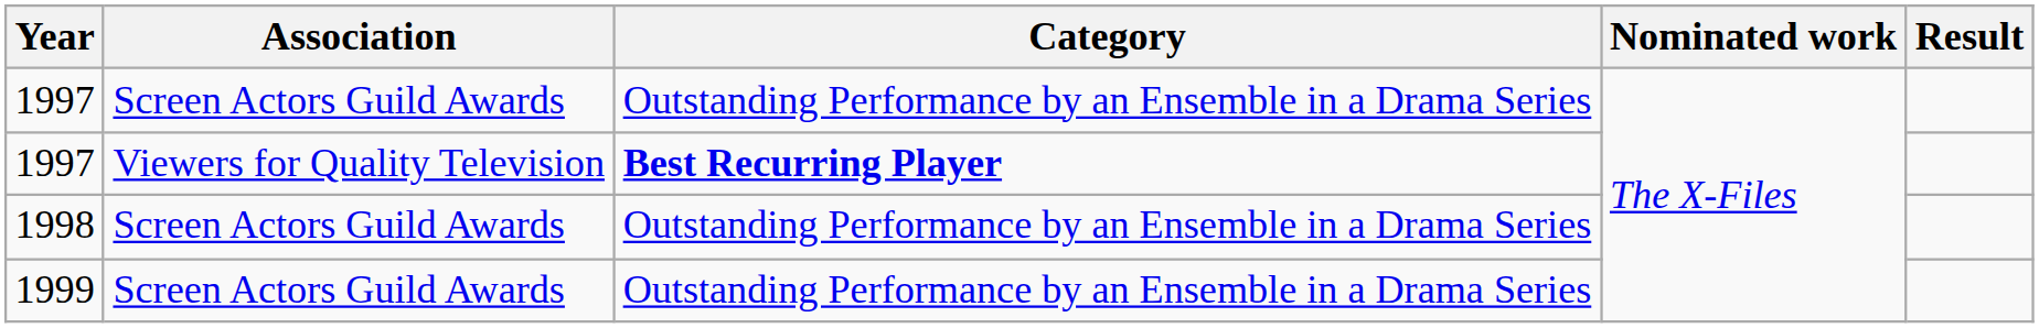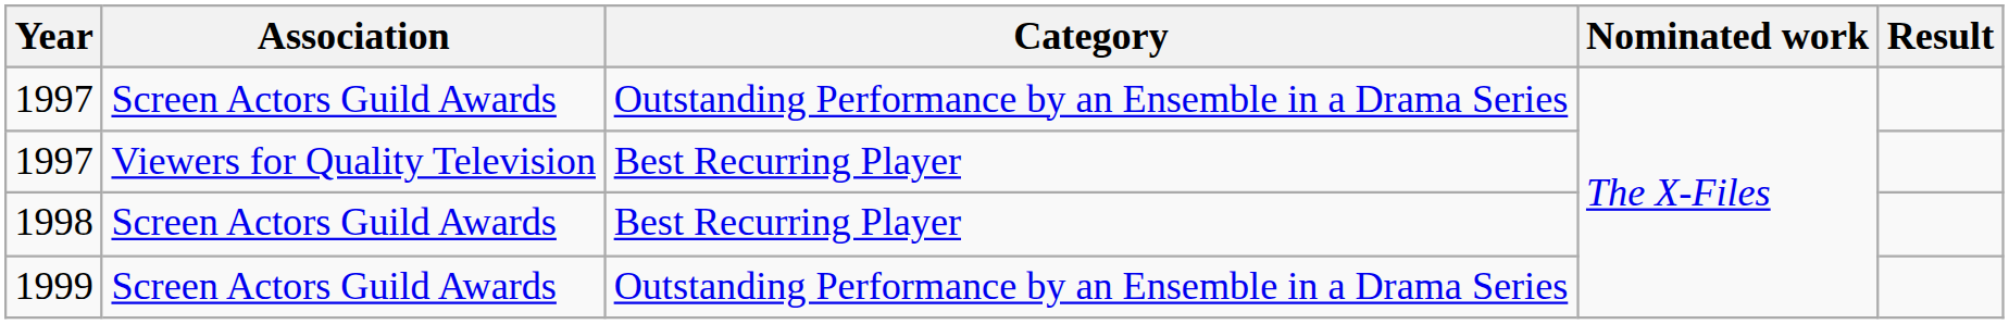1997 / Viewers for Quality Television | Category: bold -> normal
1998 | Category: Outstanding Performance by an Ensemble in a Drama Series -> Best Recurring Player
